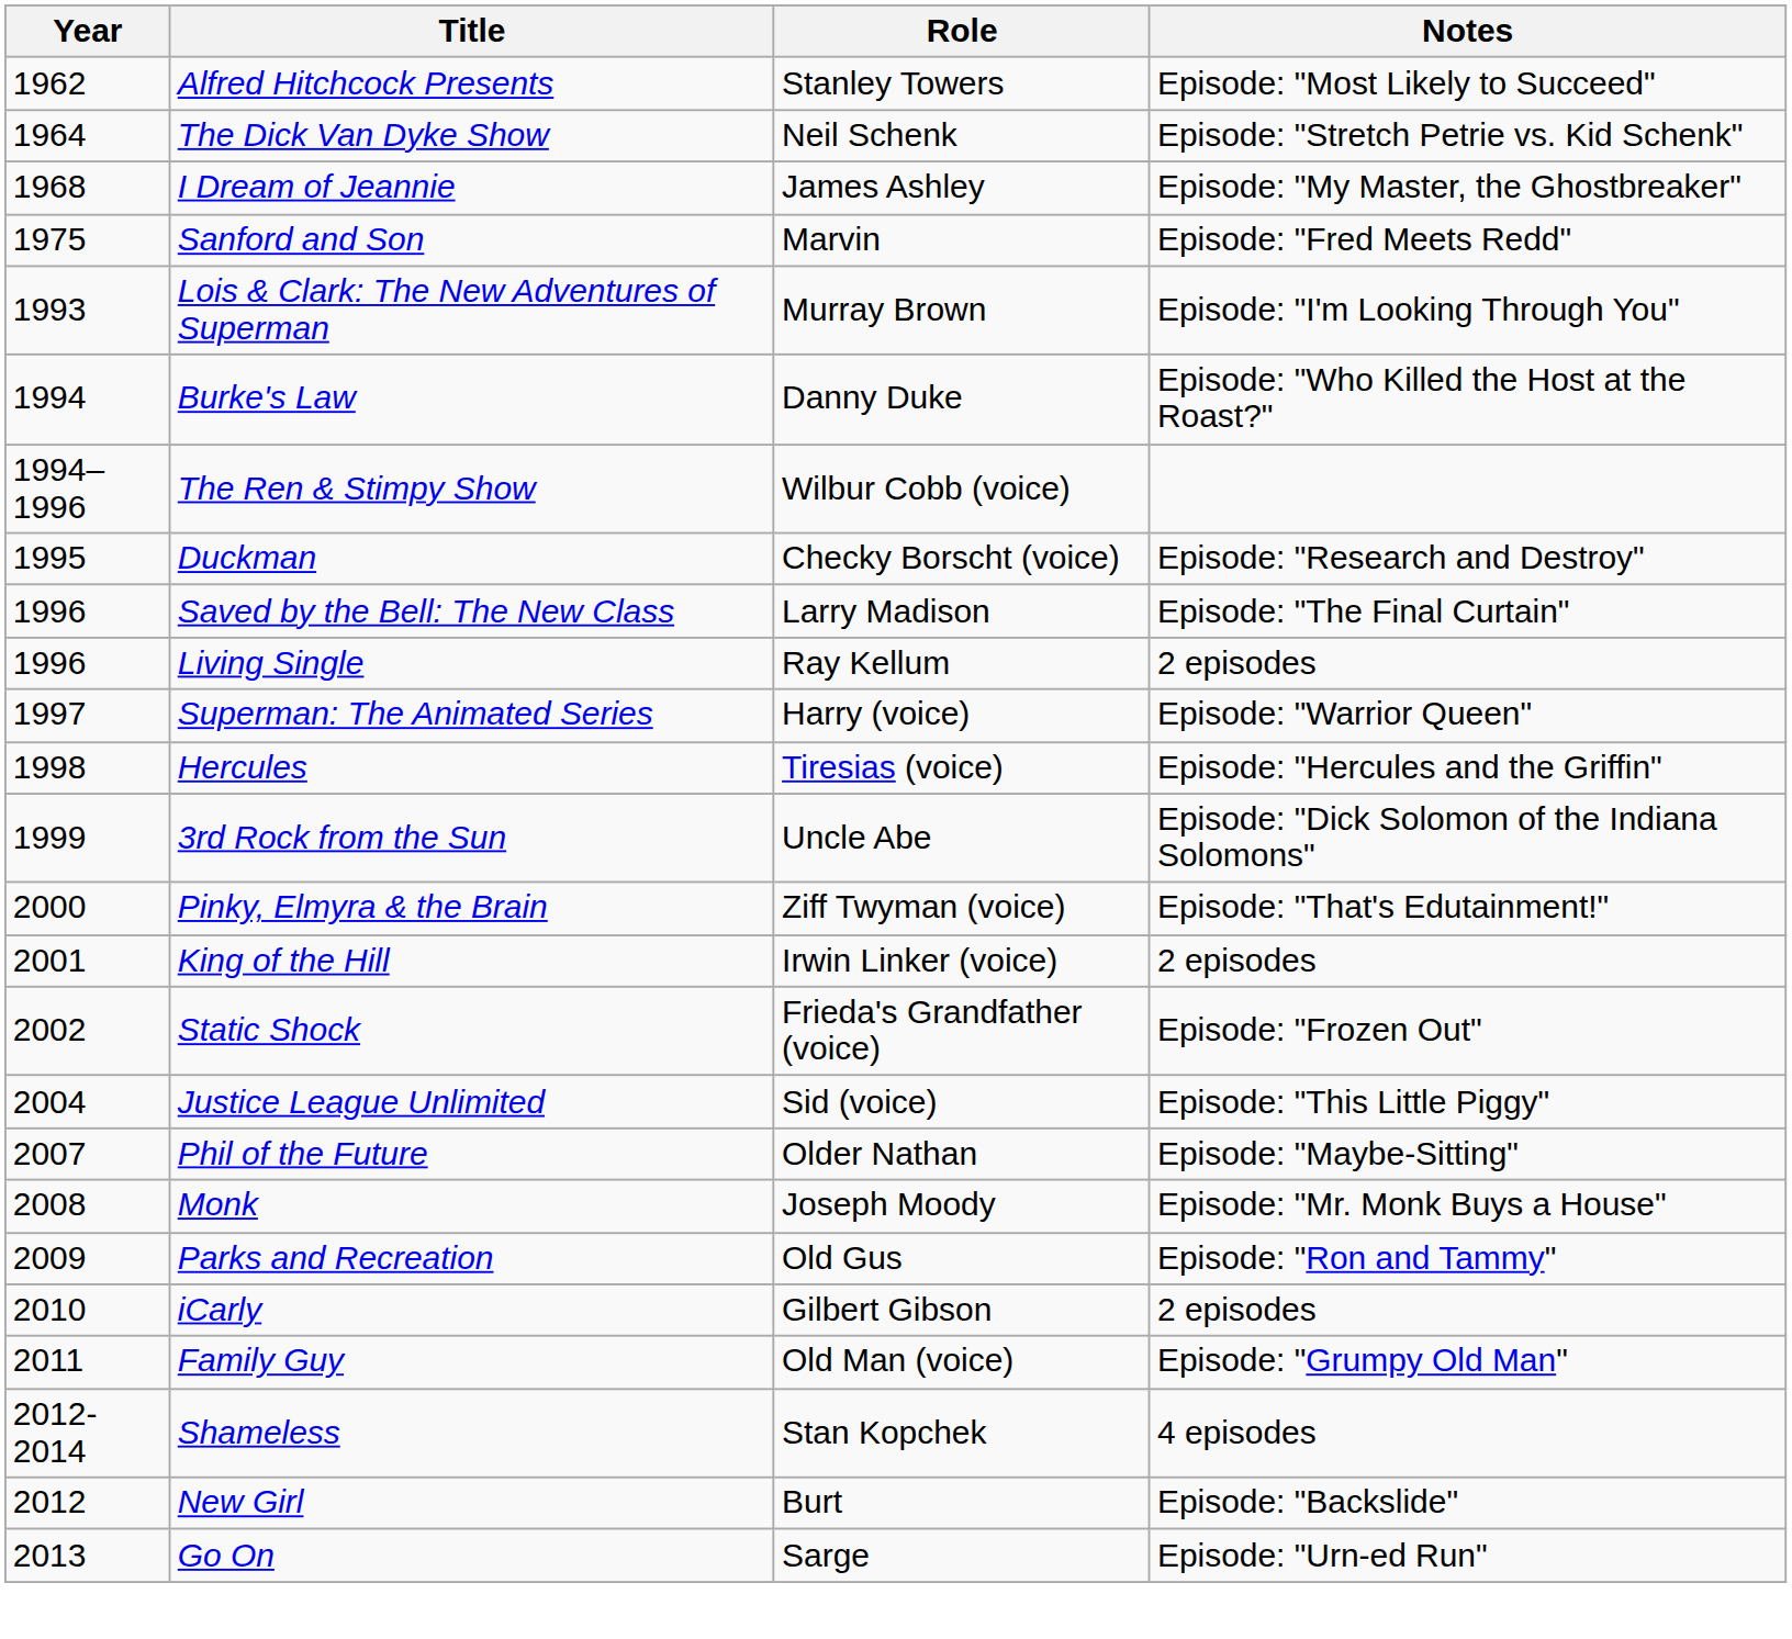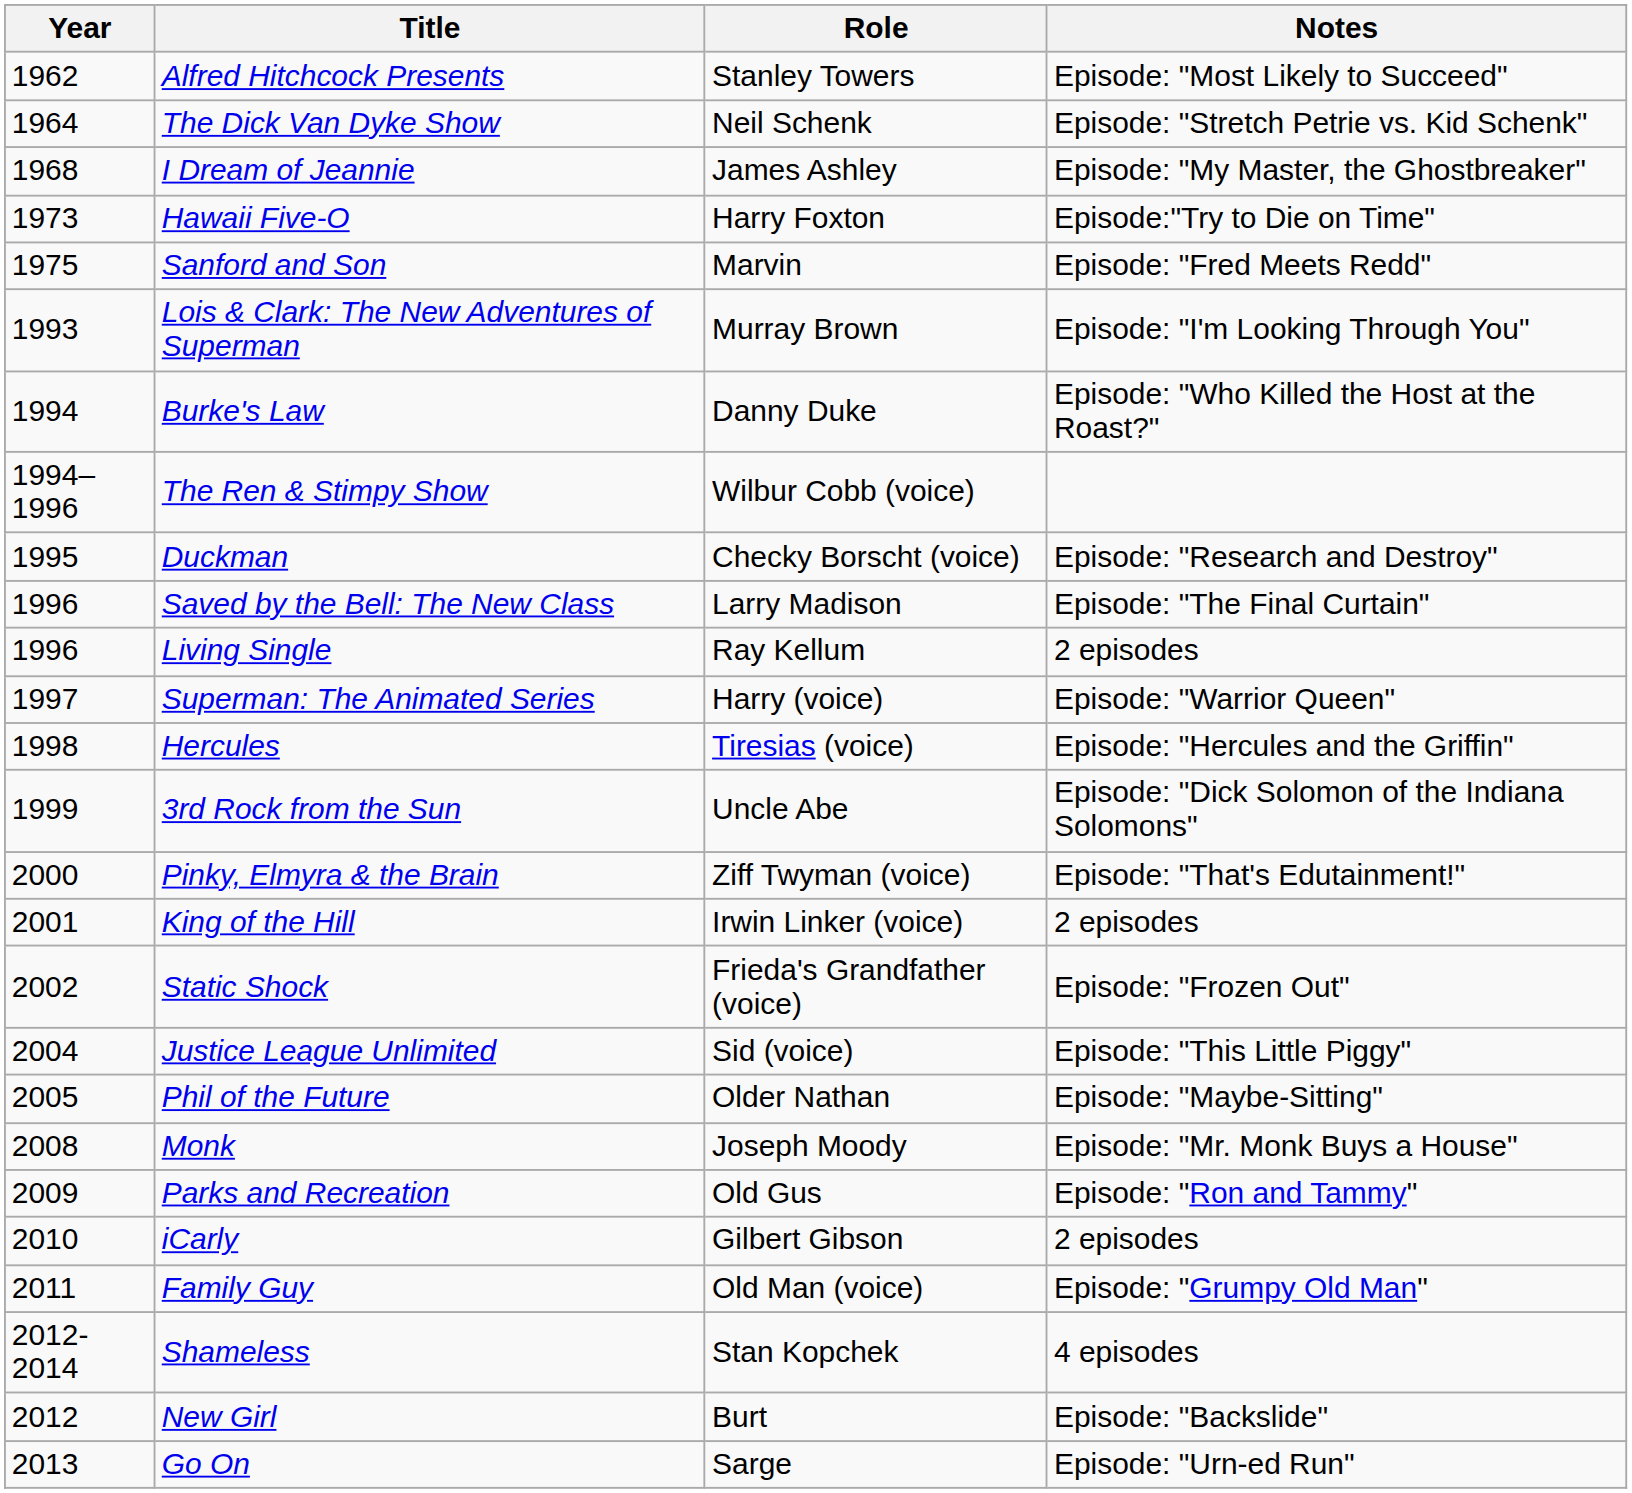+ row: 1973 | Hawaii Five-O | Harry Foxton | Episode:"Try to Die on Time"
Phil of the Future | Year: 2007 -> 2005
